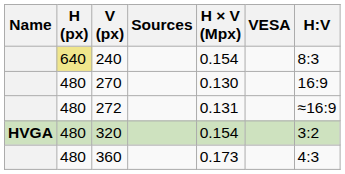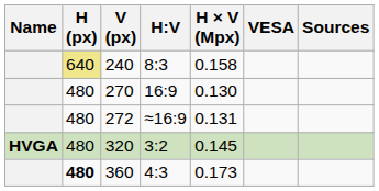columns swapped: H:V <-> Sources
240 | H × V (Mpx): 0.154 -> 0.158
320 | H × V (Mpx): 0.154 -> 0.145
360 | H (px): normal -> bold
